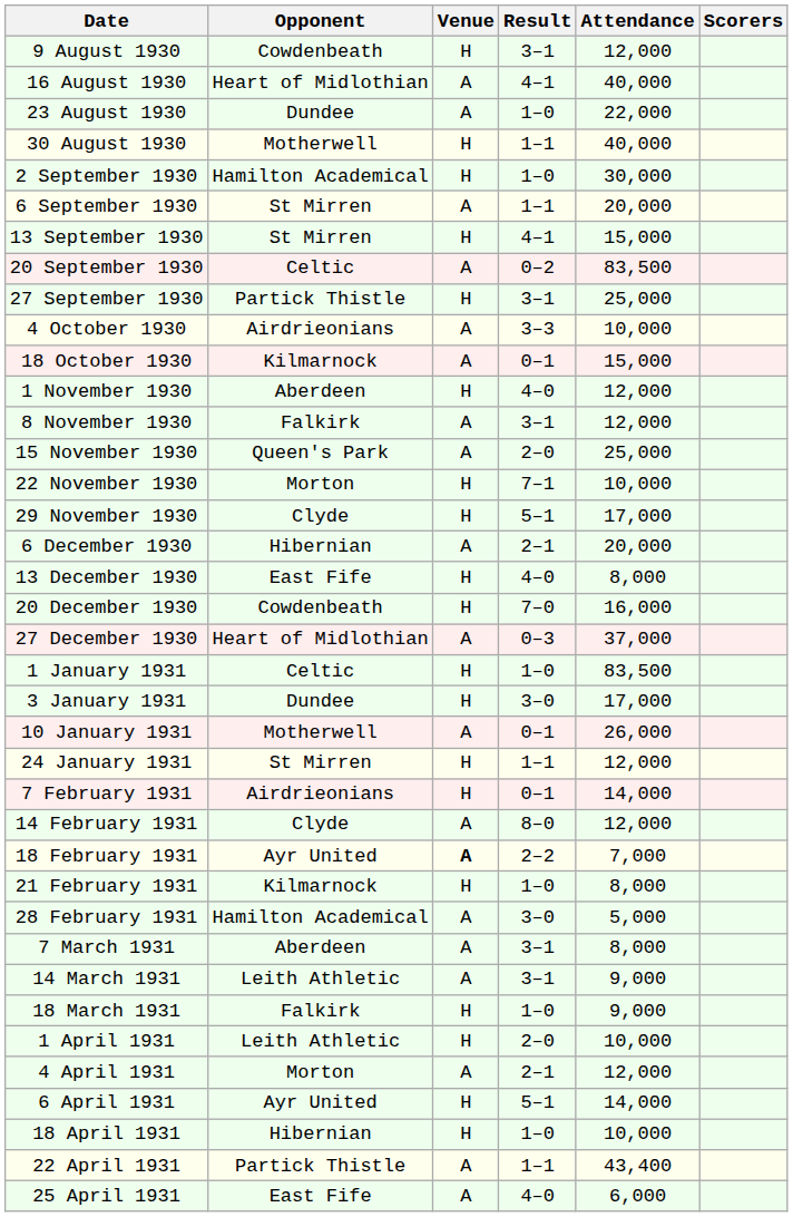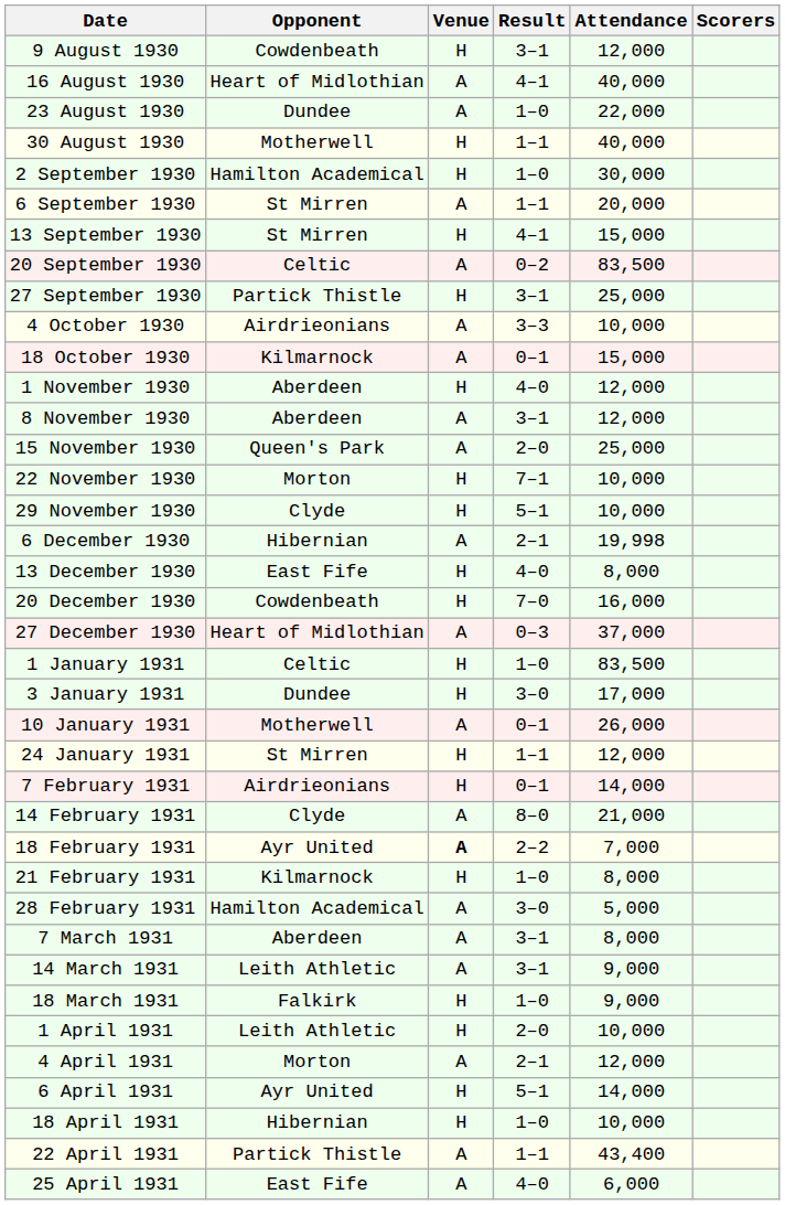8 November 1930 | Opponent: Falkirk -> Aberdeen
29 November 1930 | Attendance: 17,000 -> 10,000
6 December 1930 | Attendance: 20,000 -> 19,998
14 February 1931 | Attendance: 12,000 -> 21,000
